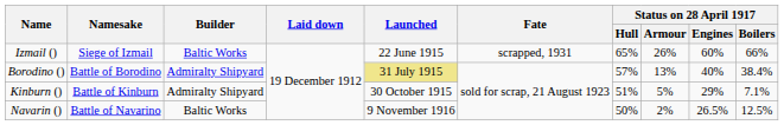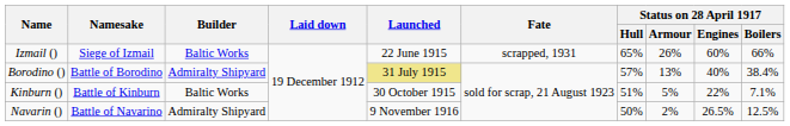Kinburn () | Builder: Admiralty Shipyard -> Baltic Works
Kinburn () | Status on 28 April 1917 / Engines: 29% -> 22%
Navarin () | Builder: Baltic Works -> Admiralty Shipyard
